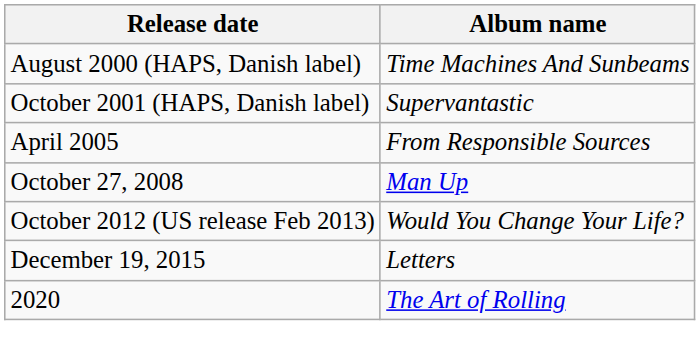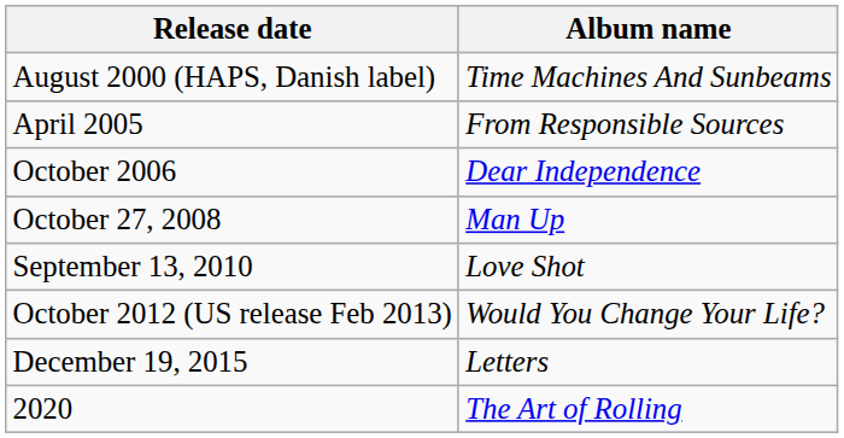- row: October 2001 (HAPS, Danish label) | Supervantastic
+ row: October 2006 | Dear Independence
+ row: September 13, 2010 | Love Shot
